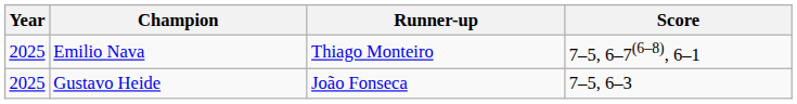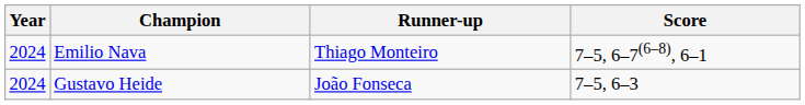Emilio Nava | Year: 2025 -> 2024
Gustavo Heide | Year: 2025 -> 2024
